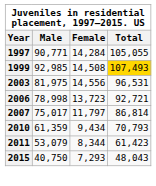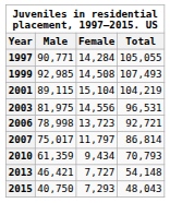1999 | Total: gold background -> no background
+ row: 2001 | 89,115 | 15,104 | 104,219
- row: 2011 | 53,079 | 8,344 | 61,423
+ row: 2013 | 46,421 | 7,727 | 54,148
